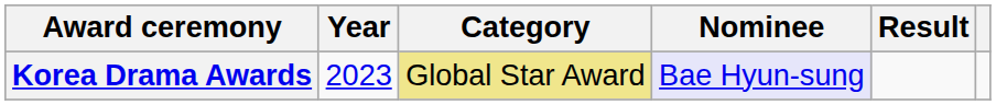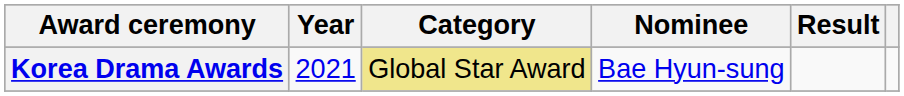Korea Drama Awards | Year: 2023 -> 2021
Korea Drama Awards | Nominee: lavender background -> no background
